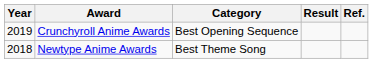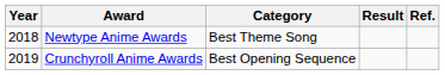rows swapped: Newtype Anime Awards <-> Crunchyroll Anime Awards
